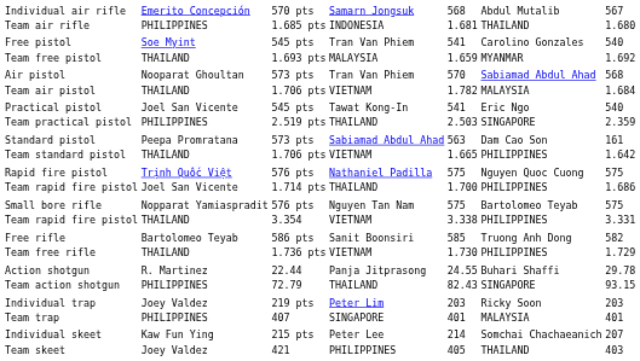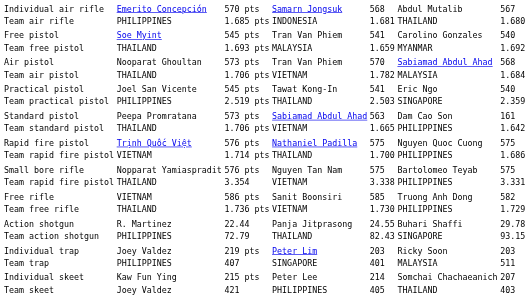Team rapid fire pistol / 1.714 pts | column 2: Joel San Vicente -> VIETNAM
Free rifle | column 2: Bartolomeo Teyab -> VIETNAM
Team trap | column 7: 401 -> 511
